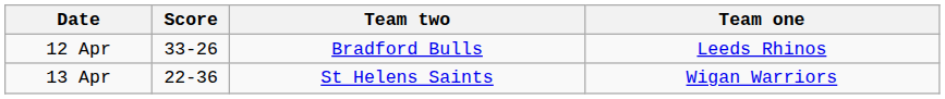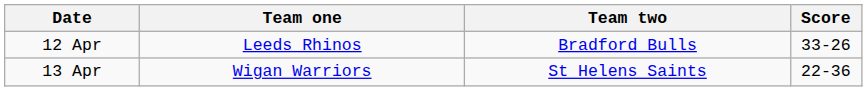columns swapped: Team one <-> Score
